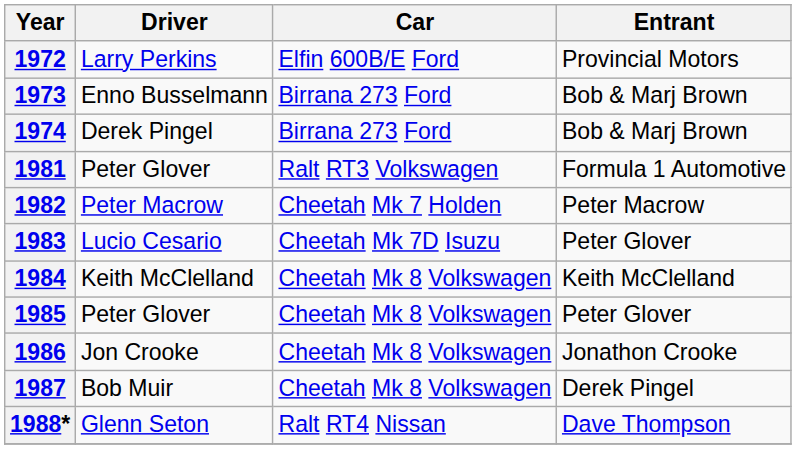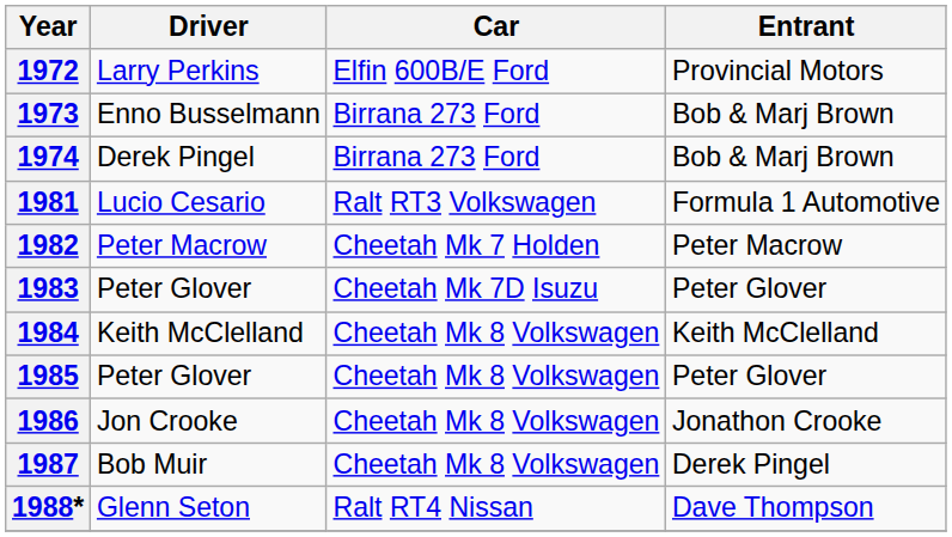1981 | Driver: Peter Glover -> Lucio Cesario
1983 | Driver: Lucio Cesario -> Peter Glover
